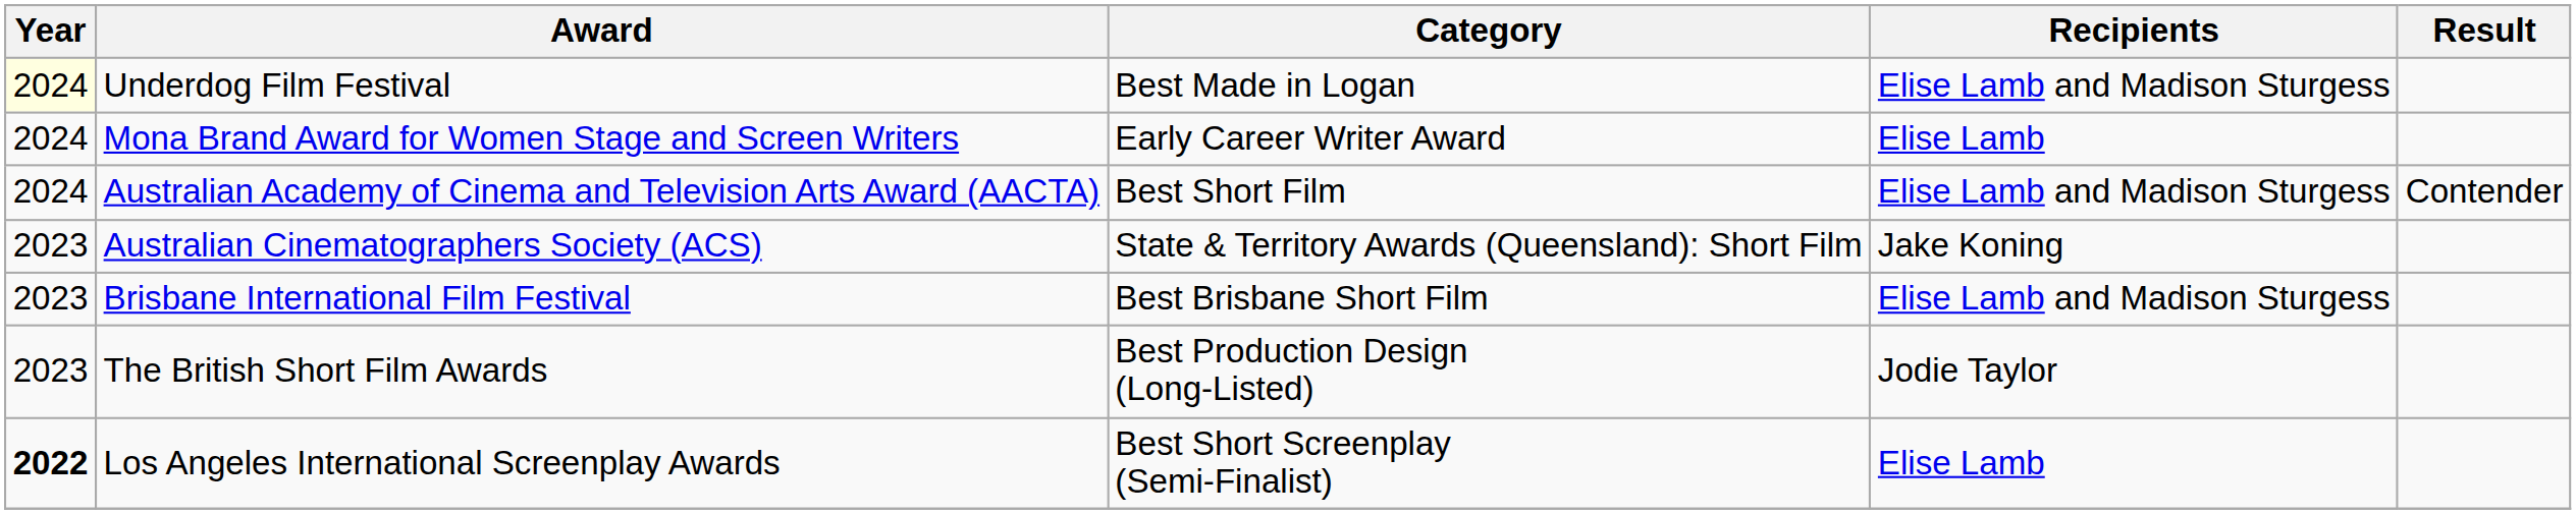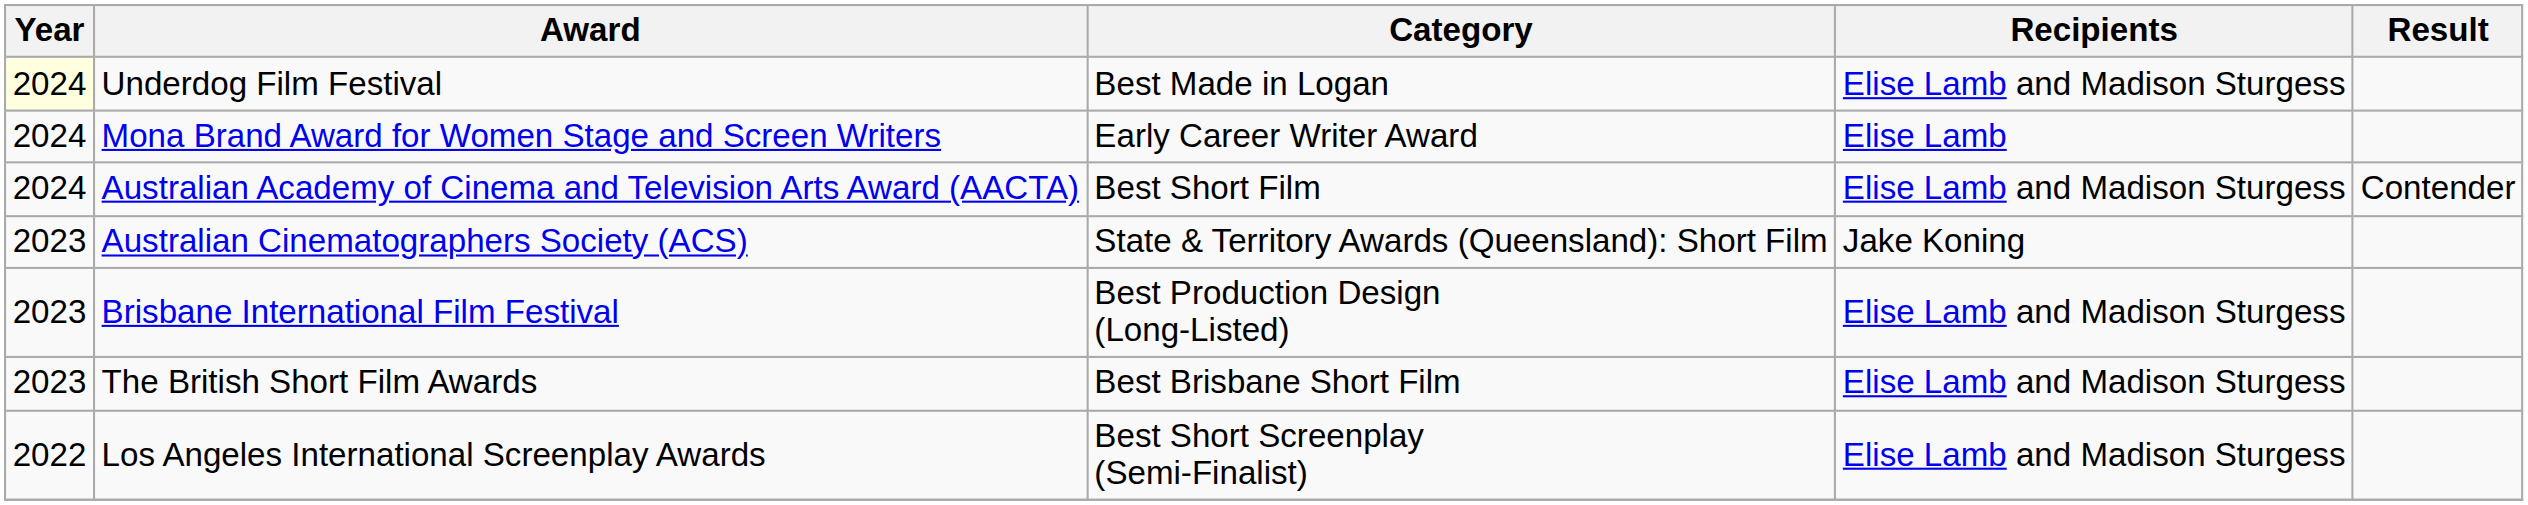Brisbane International Film Festival | Category: Best Brisbane Short Film -> Best Production Design (Long-Listed)
The British Short Film Awards | Category: Best Production Design (Long-Listed) -> Best Brisbane Short Film
The British Short Film Awards | Recipients: Jodie Taylor -> Elise Lamb and Madison Sturgess
Los Angeles International Screenplay Awards | Year: bold -> normal
Los Angeles International Screenplay Awards | Recipients: Elise Lamb -> Elise Lamb and Madison Sturgess
